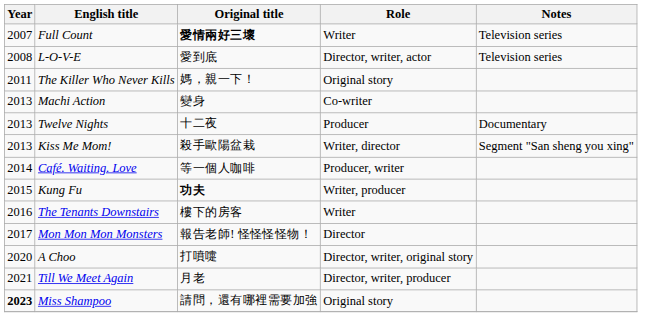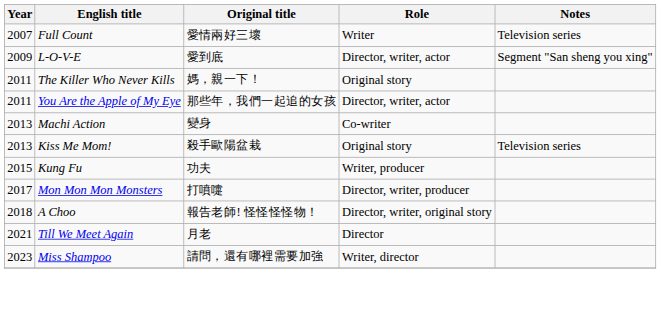Full Count | Original title: bold -> normal
L-O-V-E | Year: 2008 -> 2009
L-O-V-E | Notes: Television series -> Segment "San sheng you xing"
+ row: 2011 | You Are the Apple of My Eye | 那些年，我們一起追的女孩 | Director, writer, actor
- row: 2013 | Twelve Nights | 十二夜 | Producer | Documentary
Kiss Me Mom! | Role: Writer, director -> Original story
Kiss Me Mom! | Notes: Segment "San sheng you xing" -> Television series
- row: 2014 | Café. Waiting. Love | 等一個人咖啡 | Producer, writer
Kung Fu | Original title: bold -> normal
- row: 2016 | The Tenants Downstairs | 樓下的房客 | Writer
Mon Mon Mon Monsters | Original title: 報告老師! 怪怪怪怪物！ -> 打噴嚏
Mon Mon Mon Monsters | Role: Director -> Director, writer, producer
A Choo | Year: 2020 -> 2018
A Choo | Original title: 打噴嚏 -> 報告老師! 怪怪怪怪物！
Till We Meet Again | Role: Director, writer, producer -> Director
Miss Shampoo | Year: bold -> normal
Miss Shampoo | Role: Original story -> Writer, director
